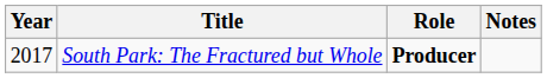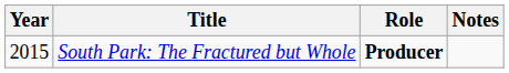South Park: The Fractured but Whole | Year: 2017 -> 2015
